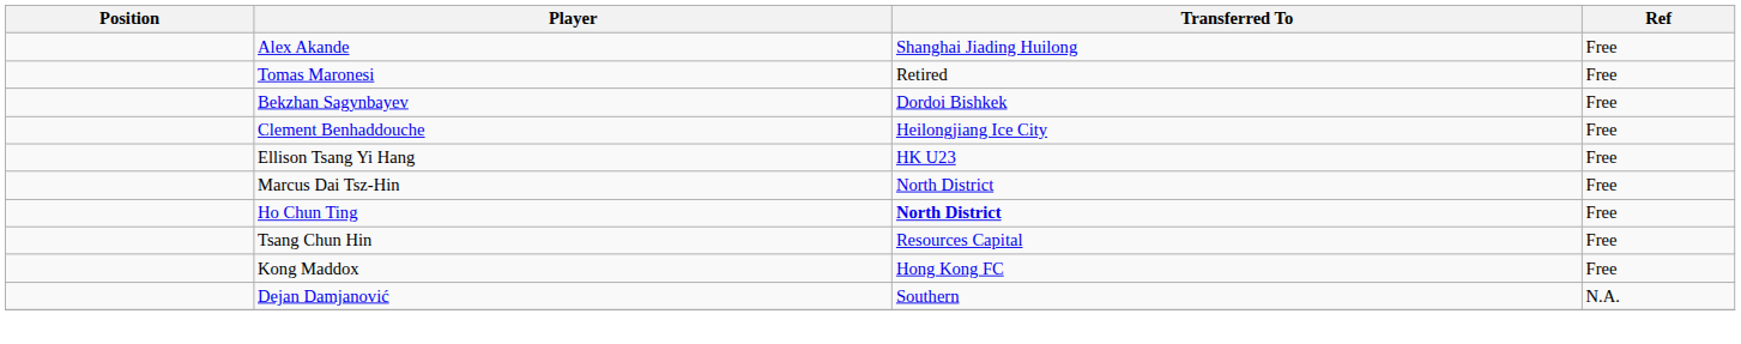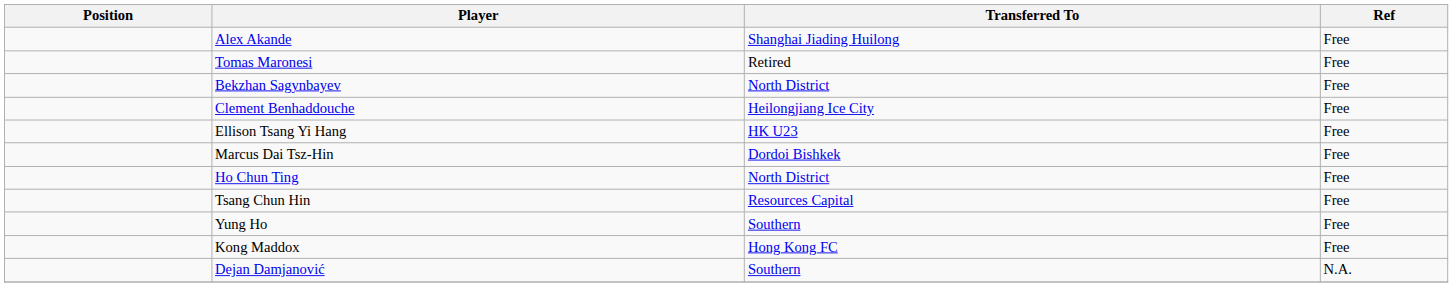Bekzhan Sagynbayev | Transferred To: Dordoi Bishkek -> North District
Marcus Dai Tsz-Hin | Transferred To: North District -> Dordoi Bishkek
Ho Chun Ting | Transferred To: bold -> normal
+ row: Yung Ho | Southern | Free
